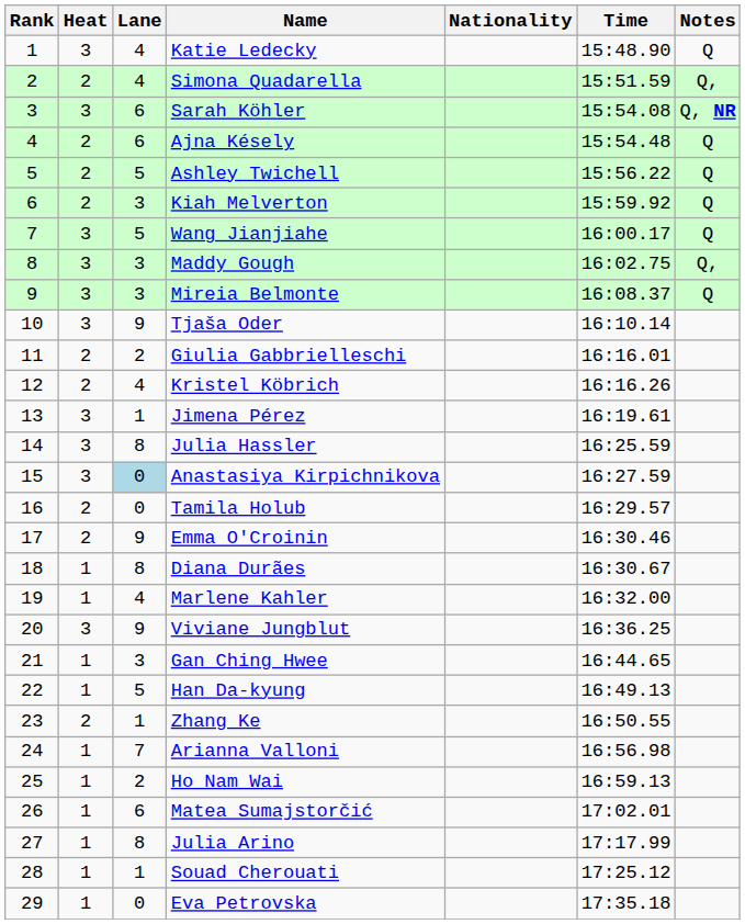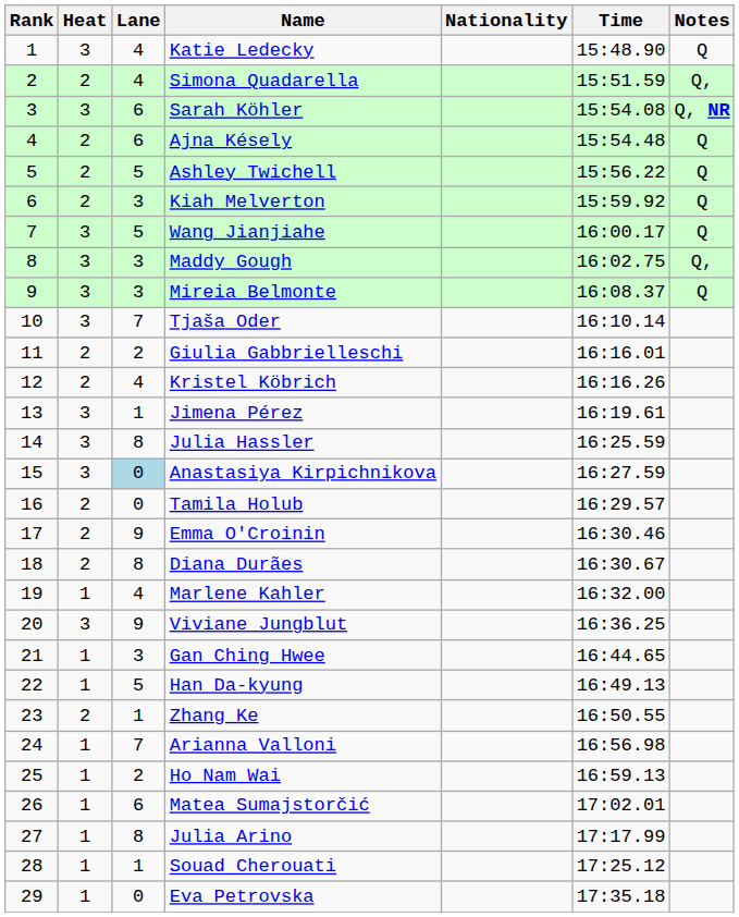Tjaša Oder | Lane: 9 -> 7
Diana Durães | Heat: 1 -> 2
